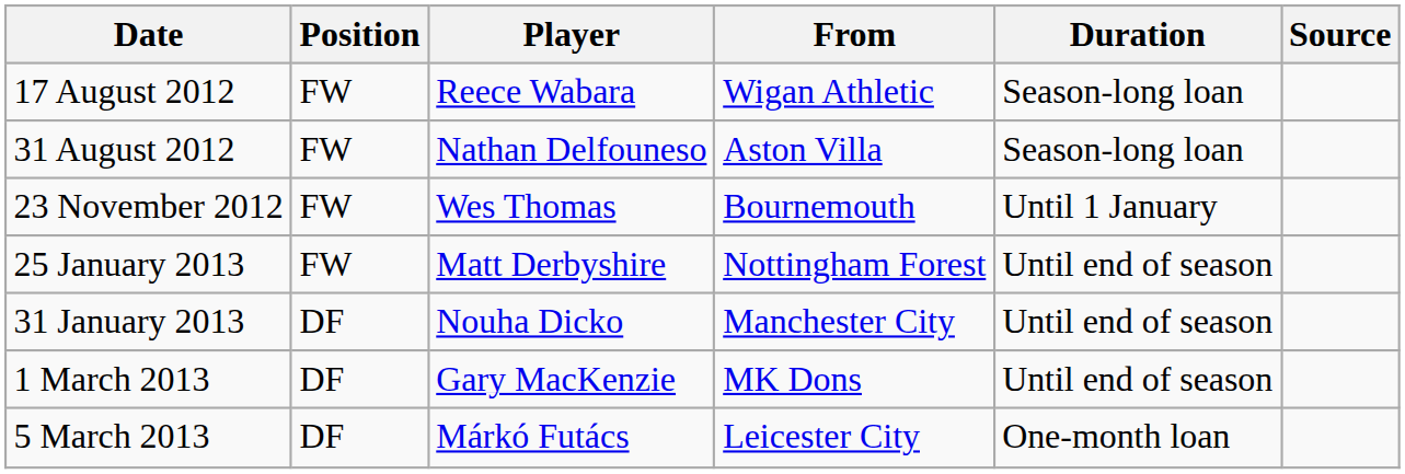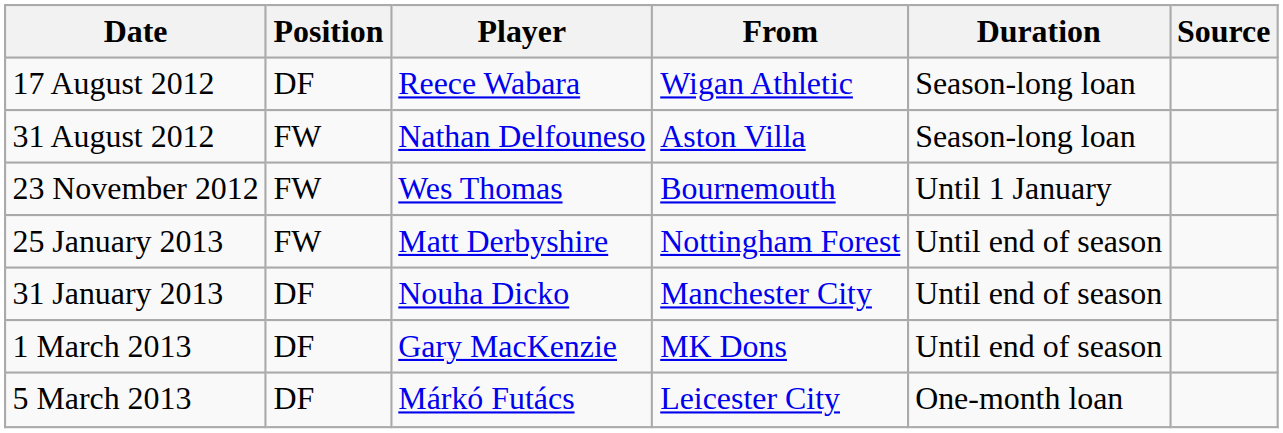17 August 2012 | Position: FW -> DF
